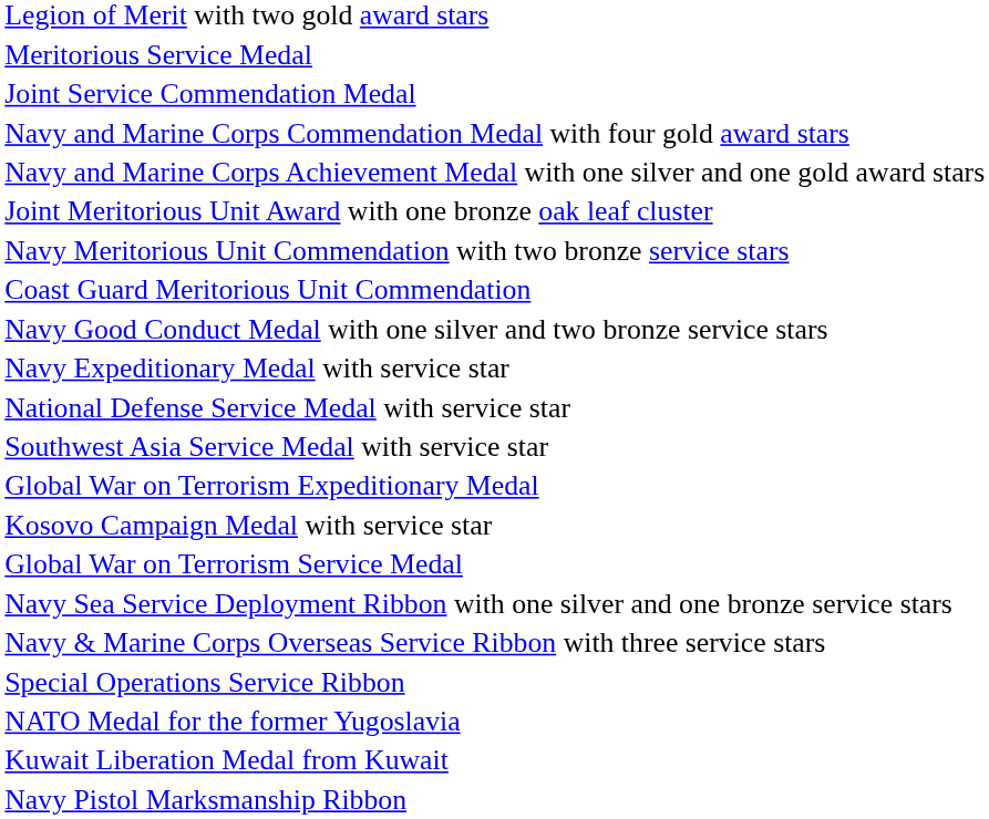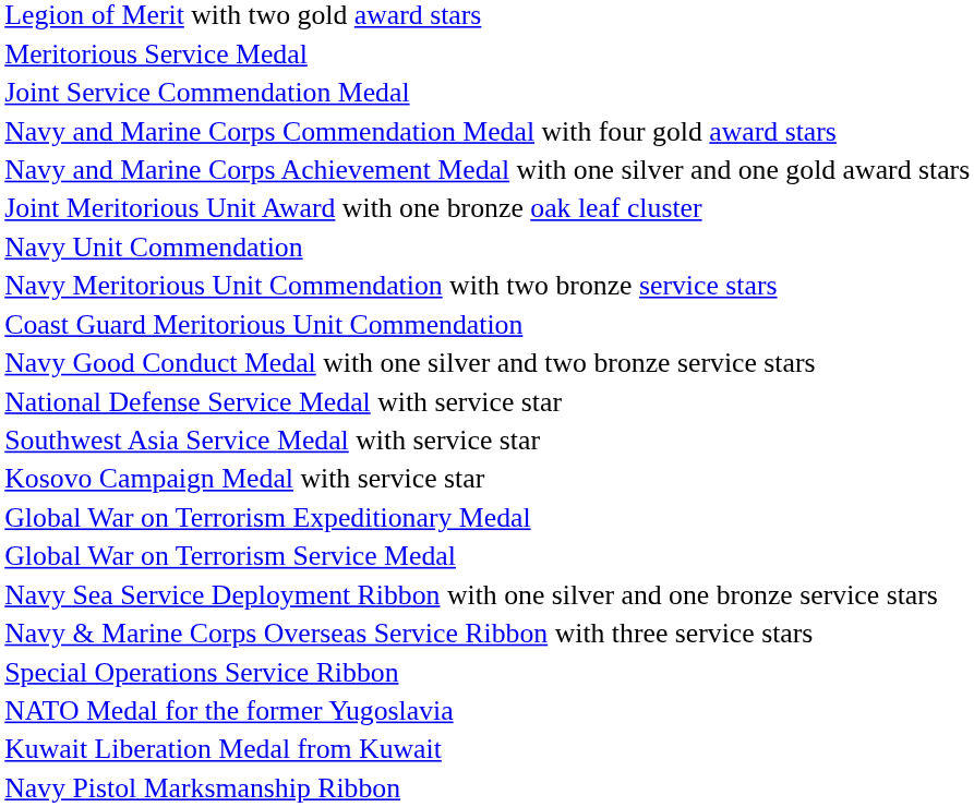+ row: Navy Unit Commendation
- row: Navy Expeditionary Medal with service star
rows swapped: Kosovo Campaign Medal with service star <-> Global War on Terrorism Expeditionary Medal
